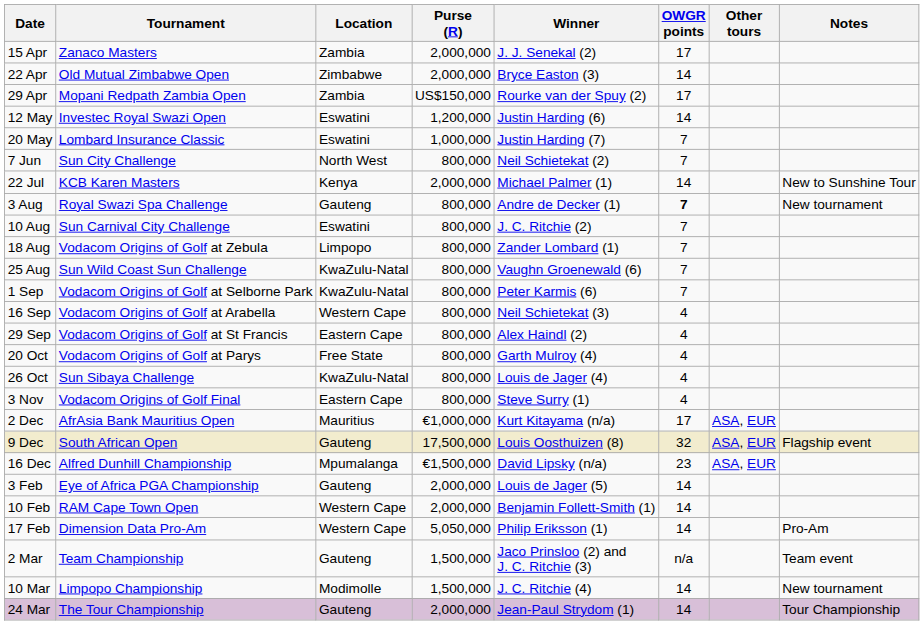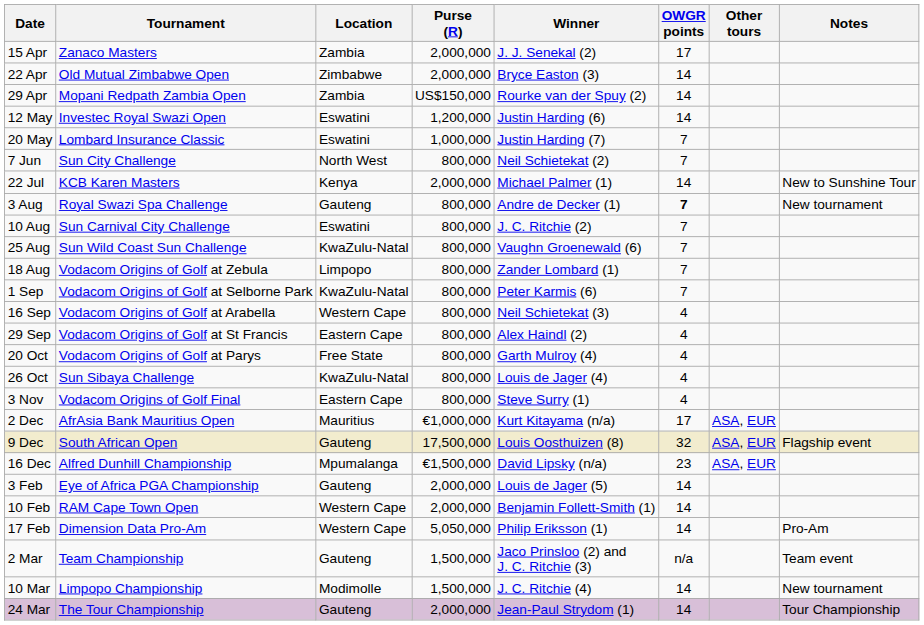29 Apr | OWGR points: 17 -> 14
rows swapped: 18 Aug <-> 25 Aug
